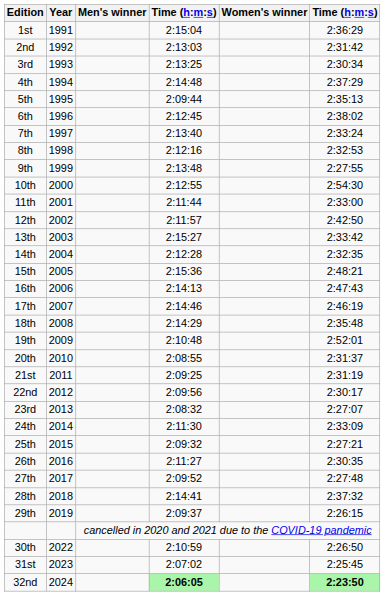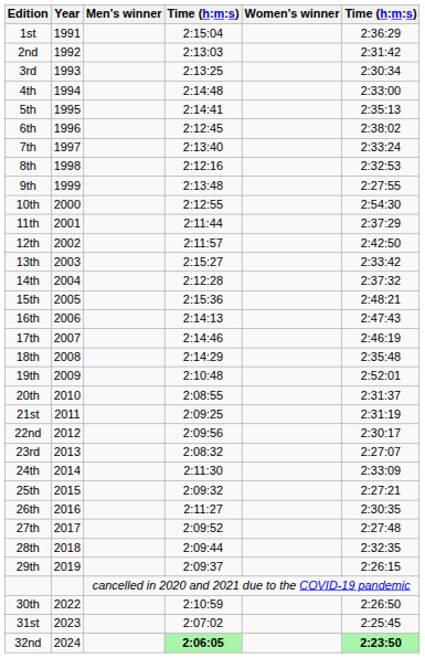4th | column 6: 2:37:29 -> 2:33:00
5th | column 4: 2:09:44 -> 2:14:41
11th | column 6: 2:33:00 -> 2:37:29
14th | column 6: 2:32:35 -> 2:37:32
28th | column 4: 2:14:41 -> 2:09:44
28th | column 6: 2:37:32 -> 2:32:35
